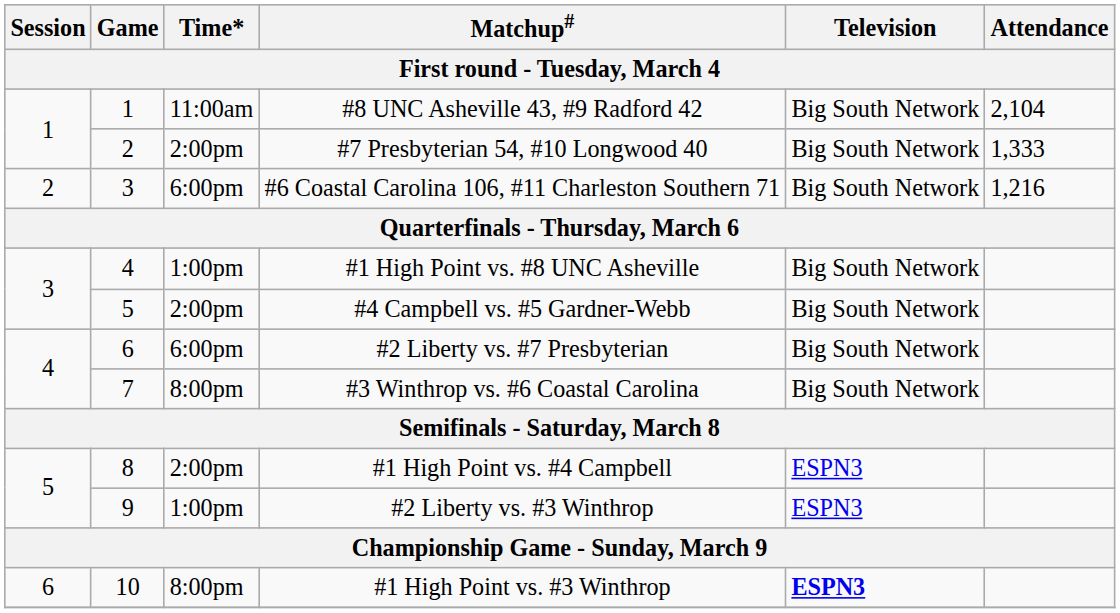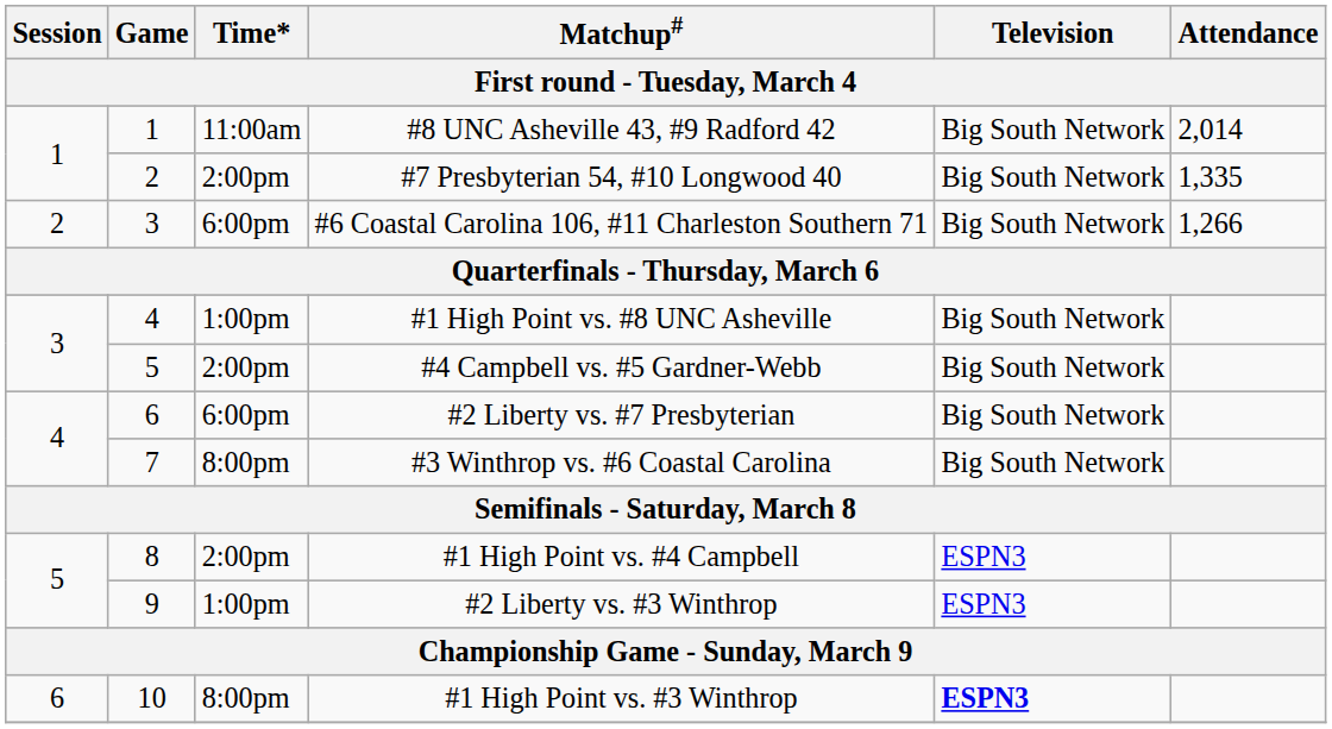#8 UNC Asheville 43, #9 Radford 42 | Attendance: 2,104 -> 2,014
#7 Presbyterian 54, #10 Longwood 40 | Attendance: 1,333 -> 1,335
#6 Coastal Carolina 106, #11 Charleston Southern 71 | Attendance: 1,216 -> 1,266
